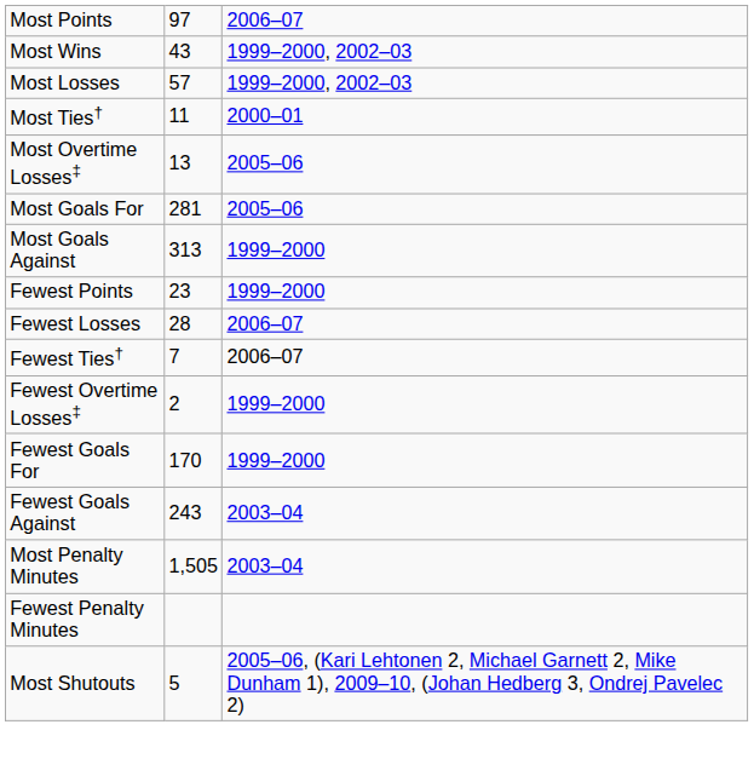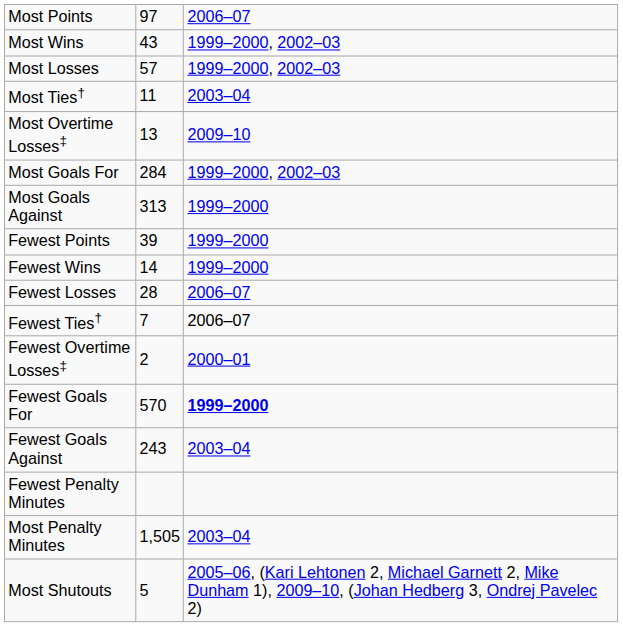Most Ties† | column 3: 2000–01 -> 2003–04
Most Overtime Losses‡ | column 3: 2005–06 -> 2009–10
Most Goals For | column 2: 281 -> 284
Most Goals For | column 3: 2005–06 -> 1999–2000, 2002–03
Fewest Points | column 2: 23 -> 39
+ row: Fewest Wins | 14 | 1999–2000
Fewest Overtime Losses‡ | column 3: 1999–2000 -> 2000–01
Fewest Goals For | column 2: 170 -> 570
Fewest Goals For | column 3: normal -> bold
rows swapped: Most Penalty Minutes <-> Fewest Penalty Minutes
